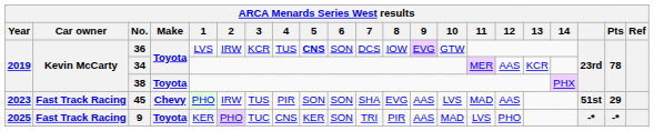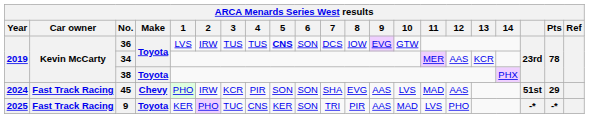36 | 3: KCR -> TUS
45 | Year: 2023 -> 2024
45 | 3: TUS -> KCR
